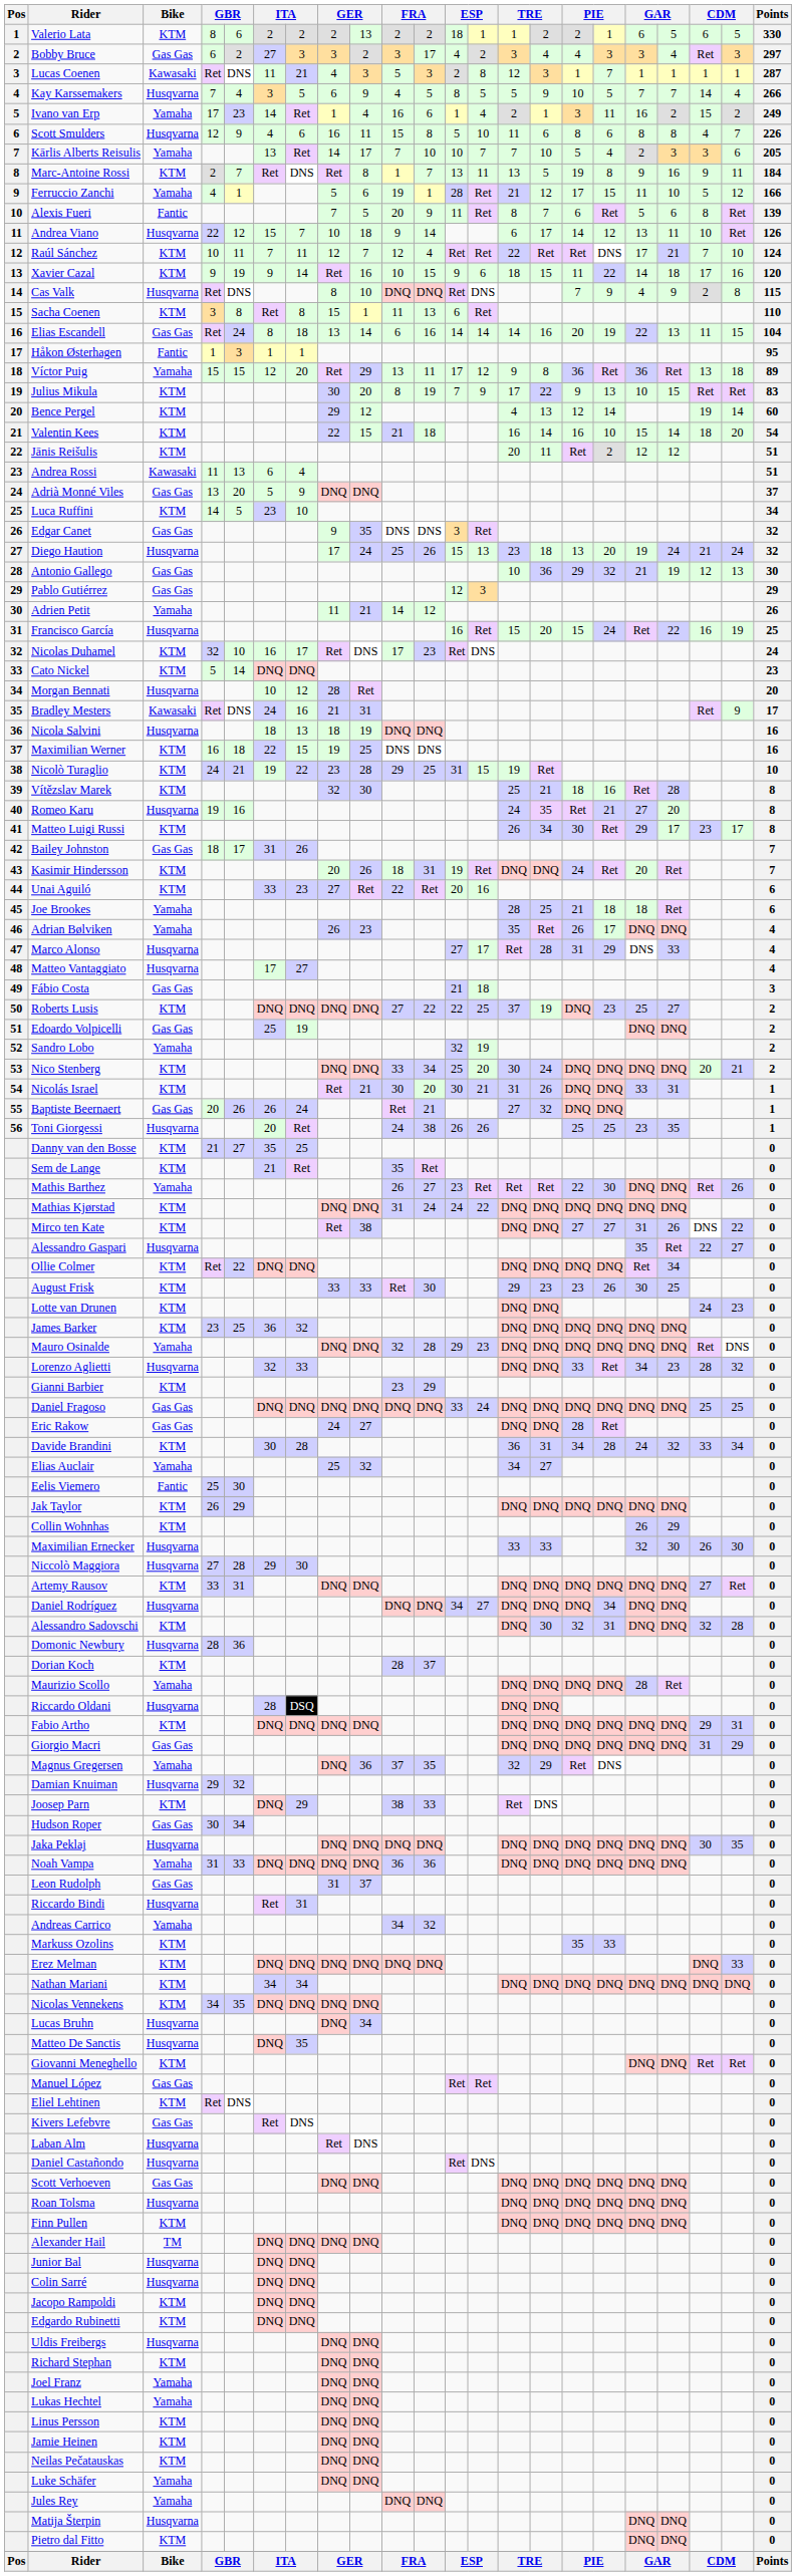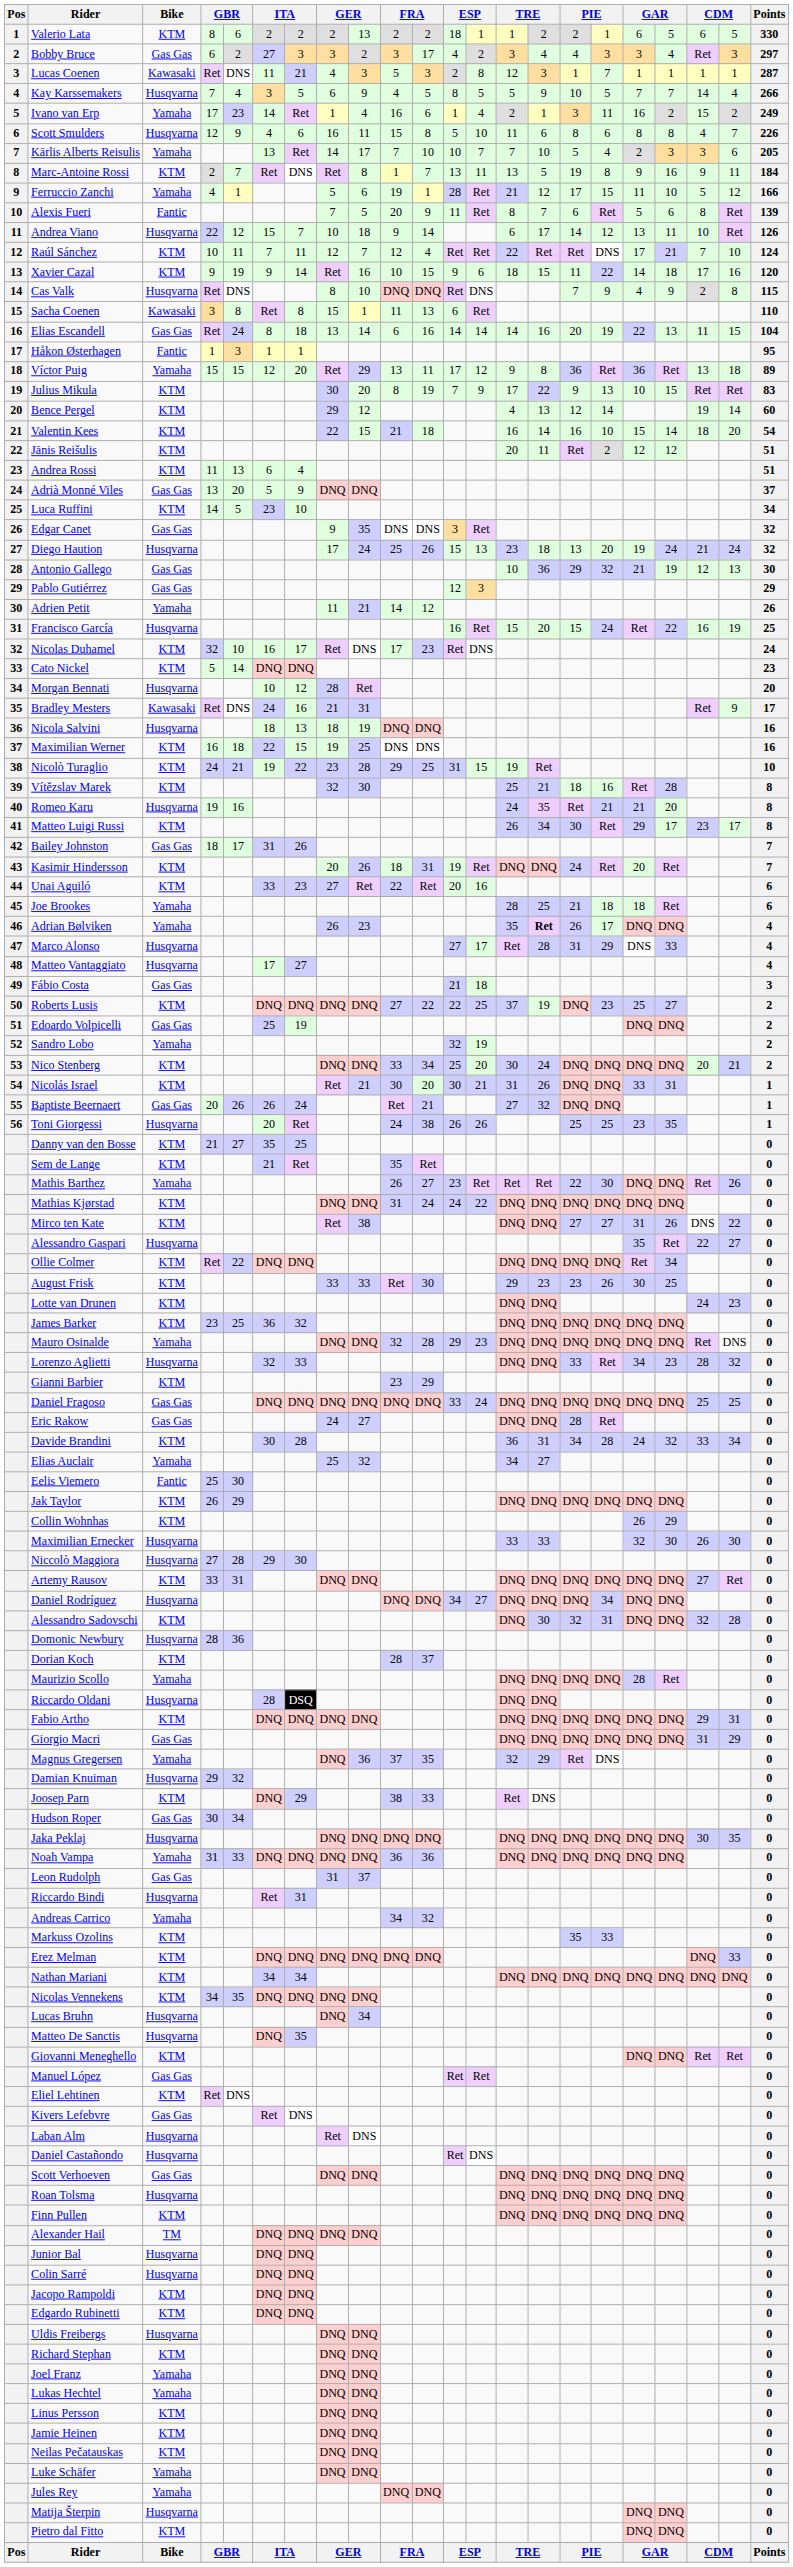Sacha Coenen | Bike: KTM -> Kawasaki
Andrea Rossi | Bike: Kawasaki -> KTM
Romeo Karu | column 18: 27 -> 21
Adrian Bølviken | column 15: normal -> bold
